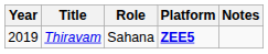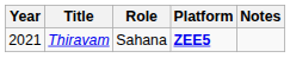Thiravam | Year: 2019 -> 2021
